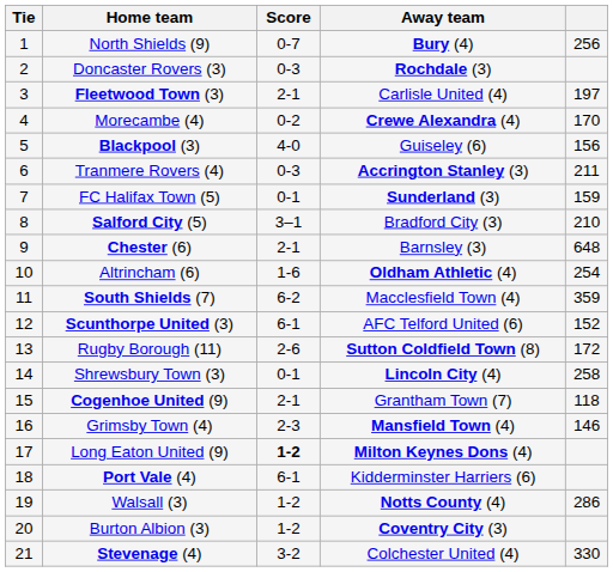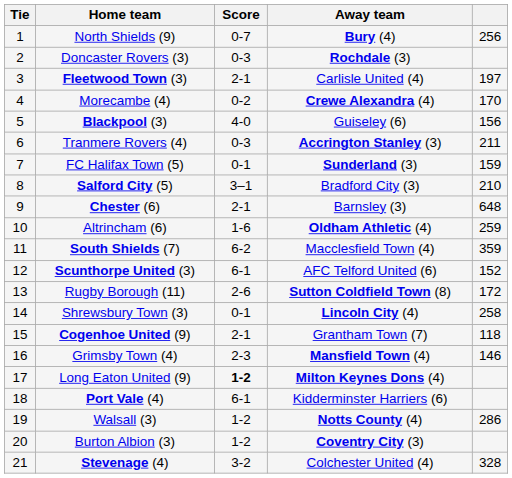Altrincham (6) | column 5: 254 -> 259
Stevenage (4) | column 5: 330 -> 328
